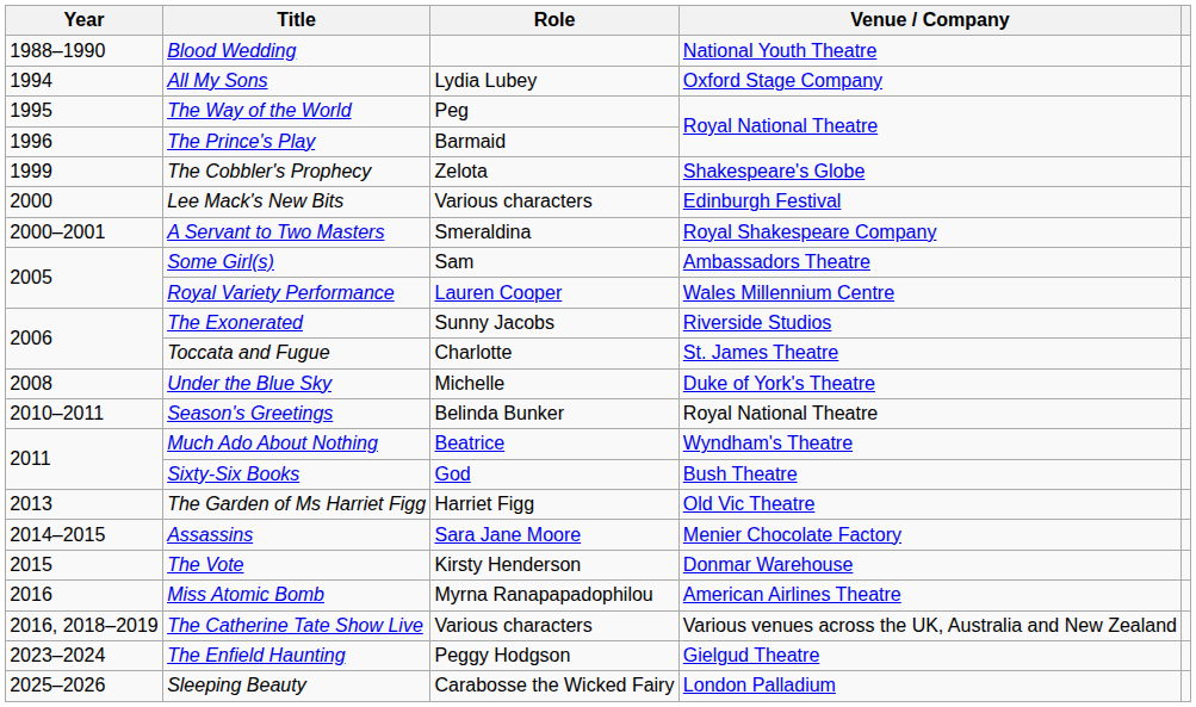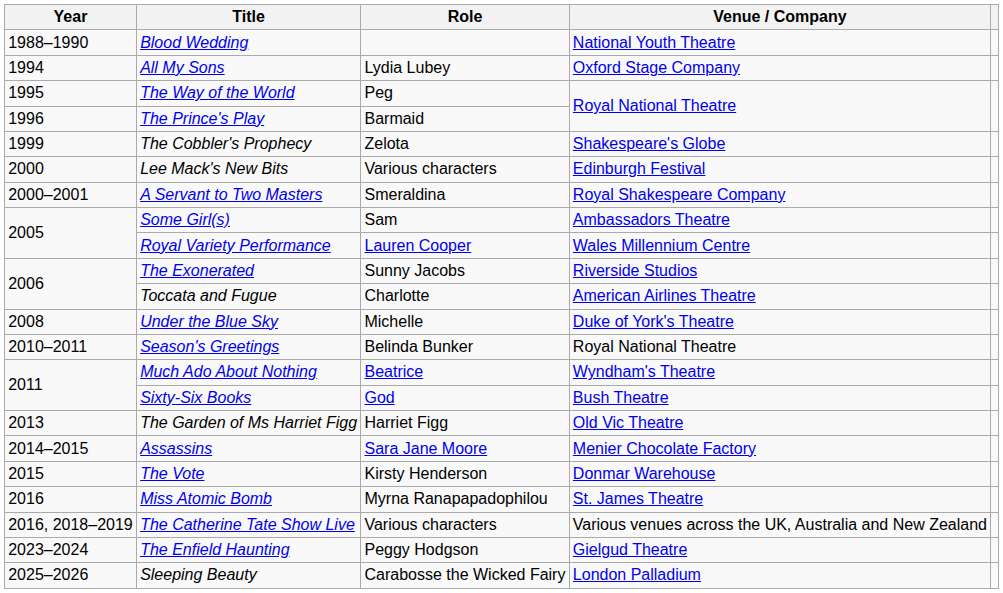Toccata and Fugue | Venue / Company: St. James Theatre -> American Airlines Theatre
Miss Atomic Bomb | Venue / Company: American Airlines Theatre -> St. James Theatre
